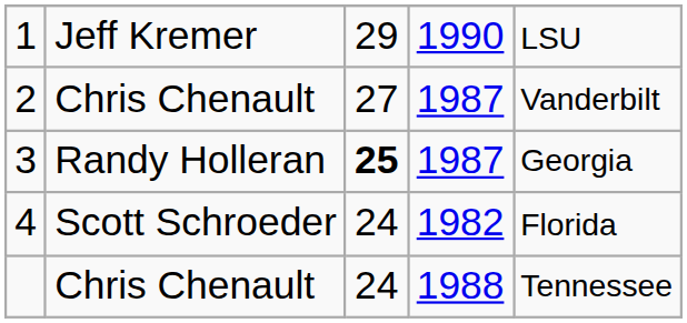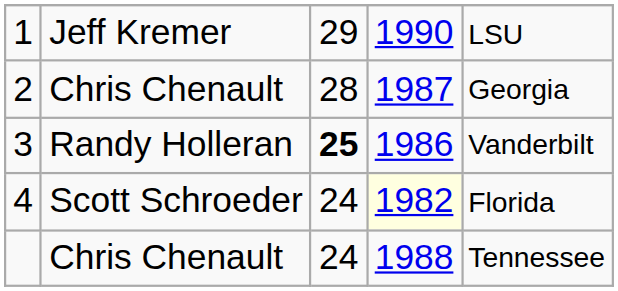2 | column 3: 27 -> 28
2 | column 5: Vanderbilt -> Georgia
3 | column 4: 1987 -> 1986
3 | column 5: Georgia -> Vanderbilt
4 | column 4: no background -> lightyellow background
